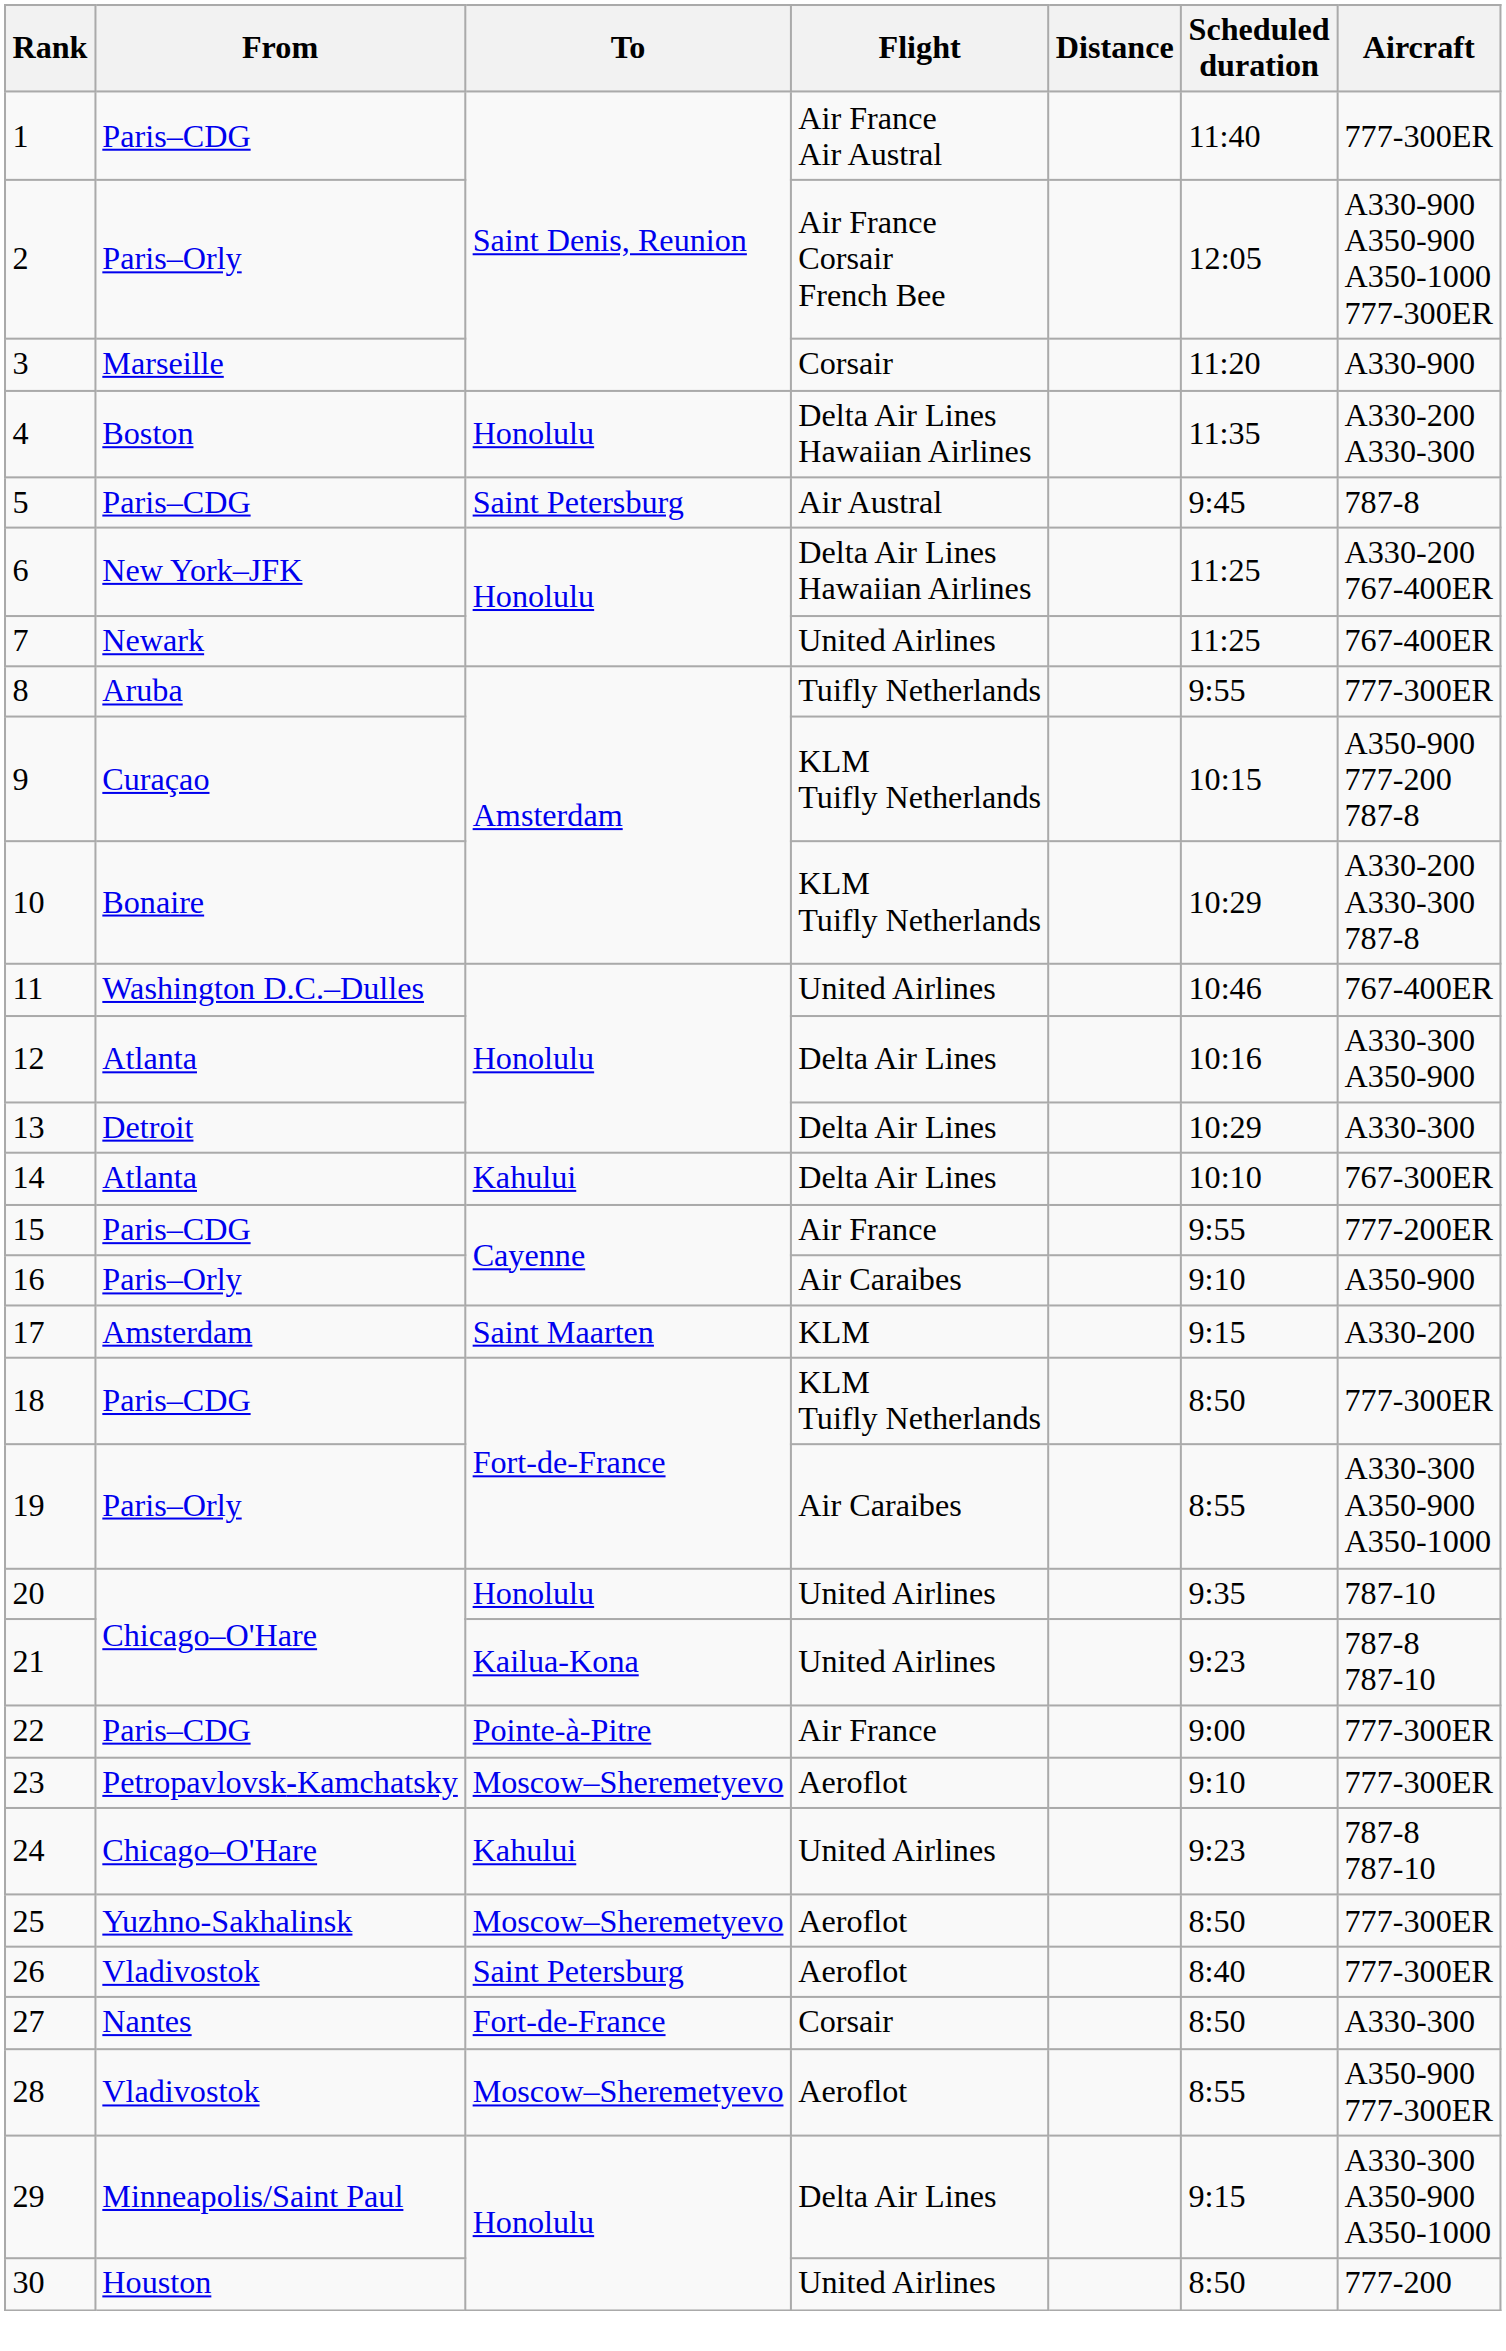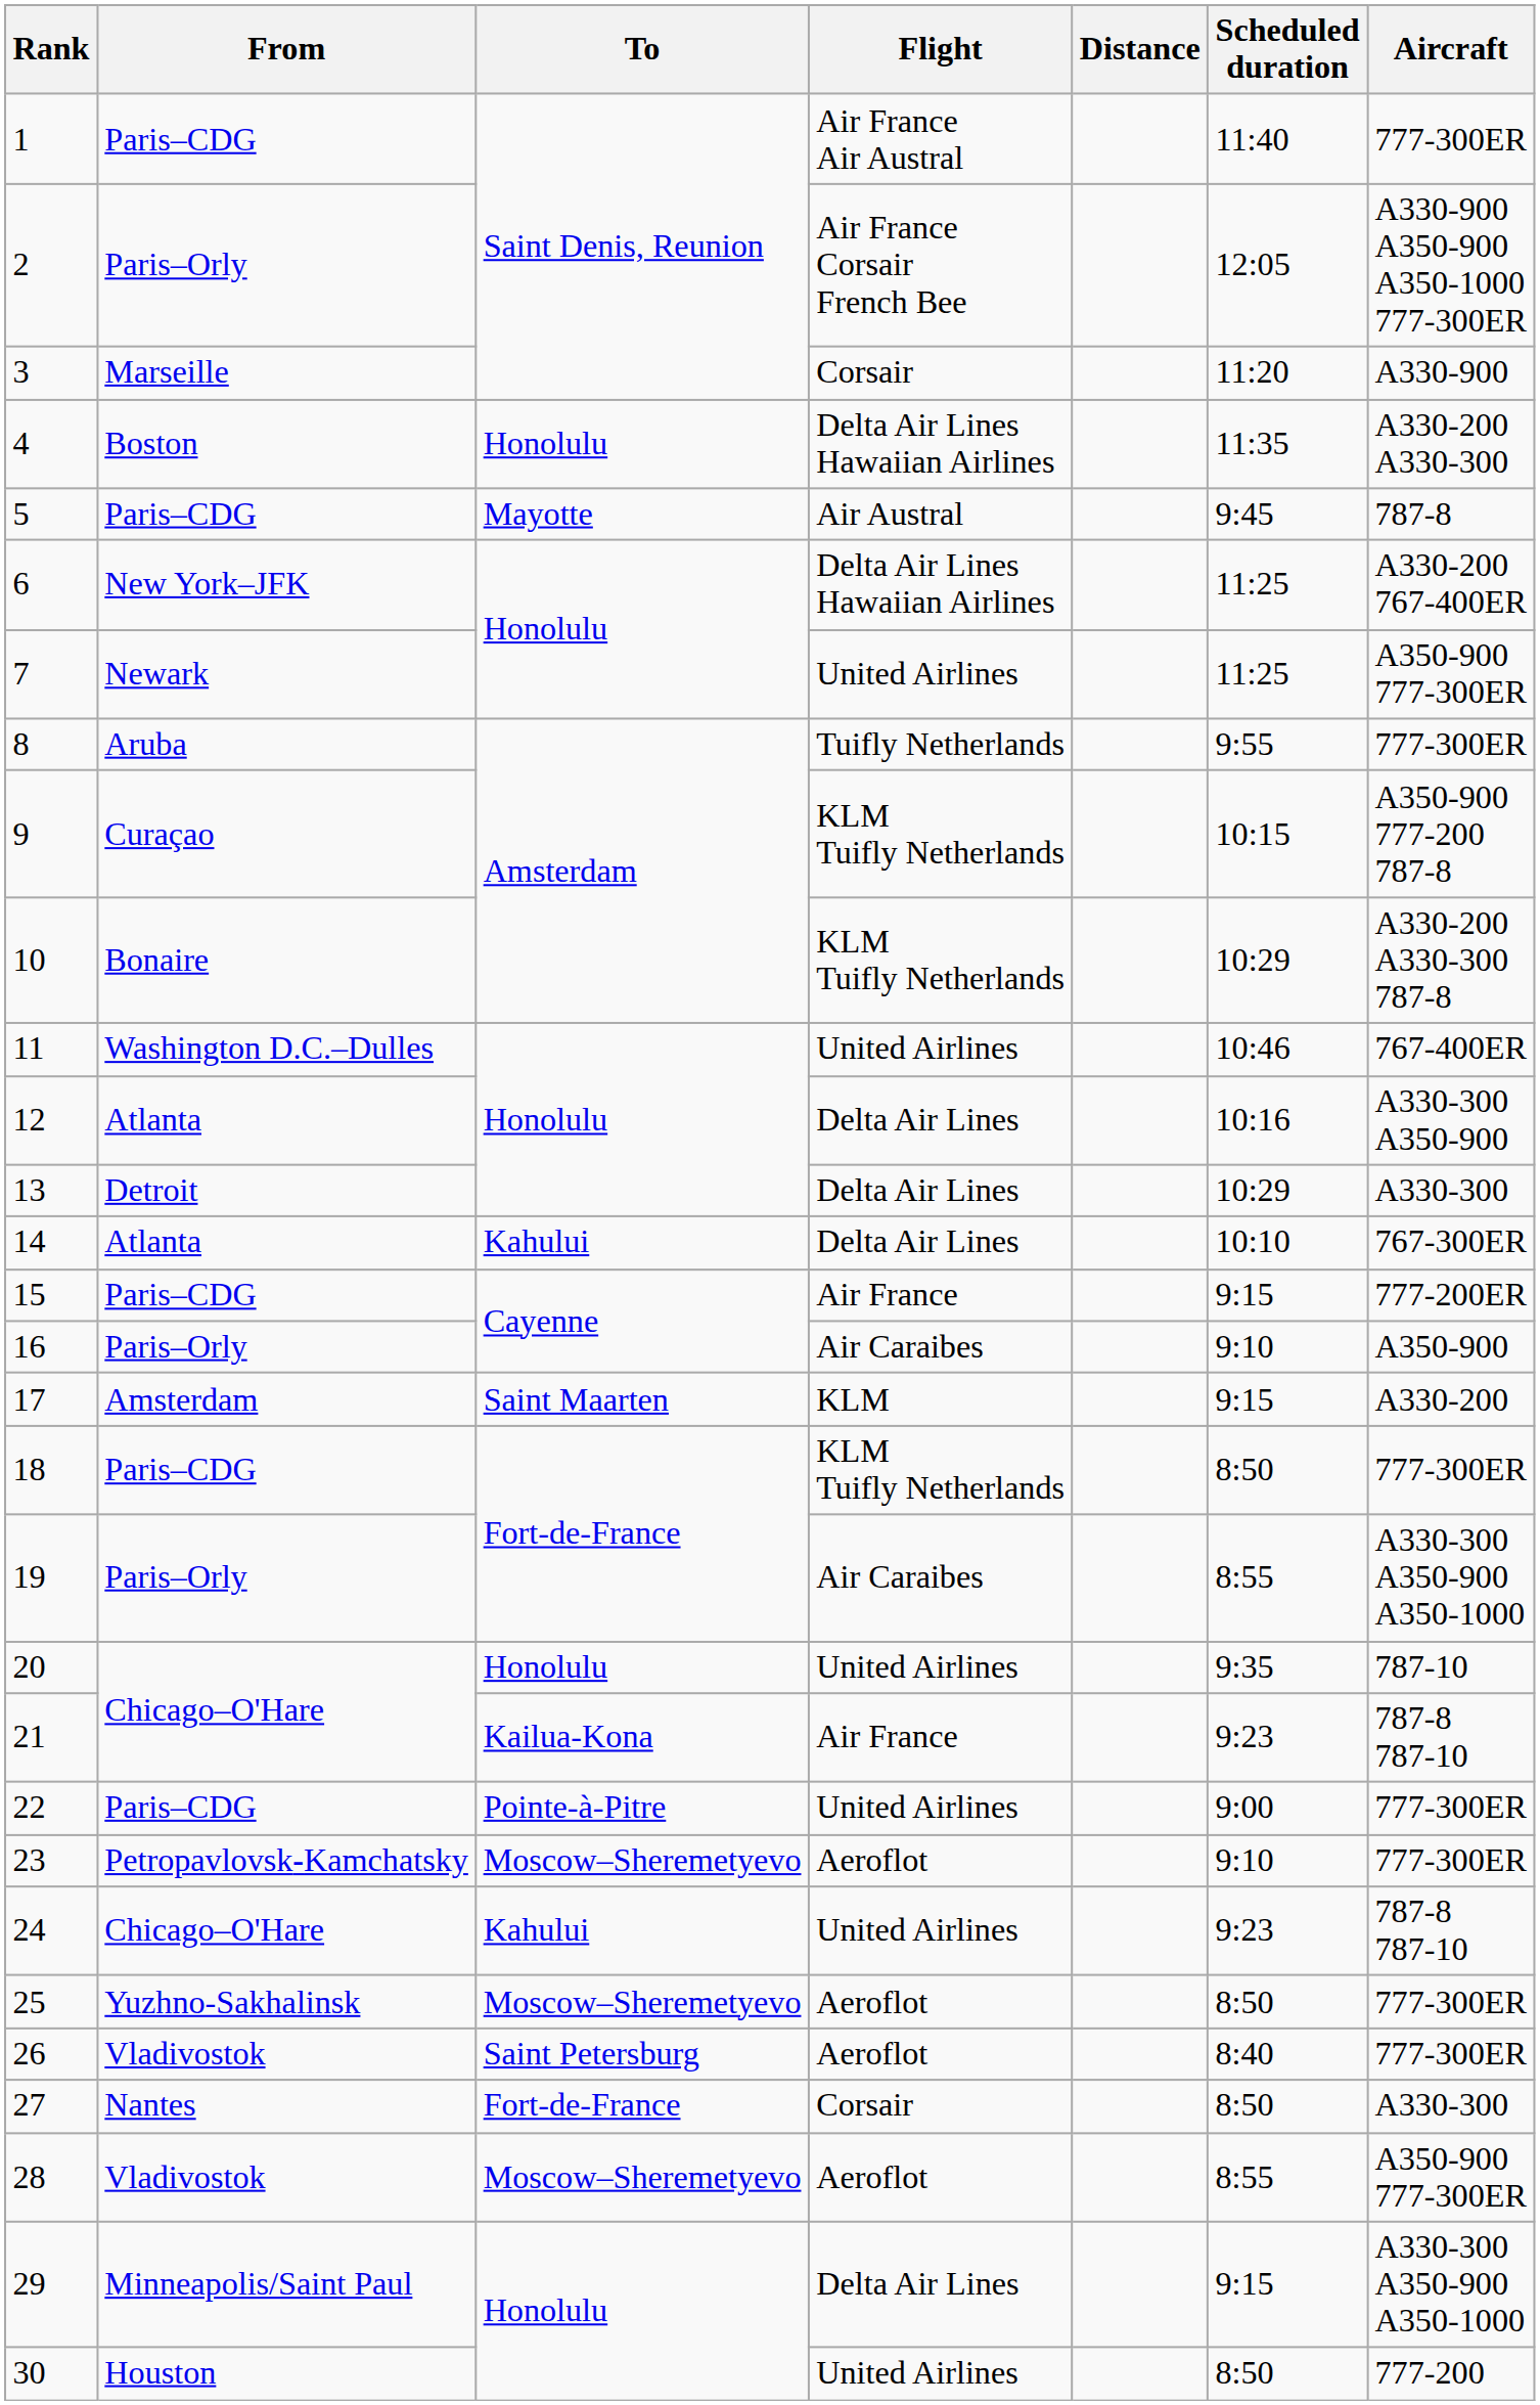5 | To: Saint Petersburg -> Mayotte
7 | Aircraft: 767-400ER -> A350-900 777-300ER
15 | Scheduled duration: 9:55 -> 9:15
21 | Flight: United Airlines -> Air France
22 | Flight: Air France -> United Airlines
